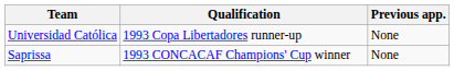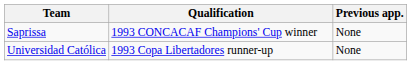rows swapped: Universidad Católica <-> Saprissa
